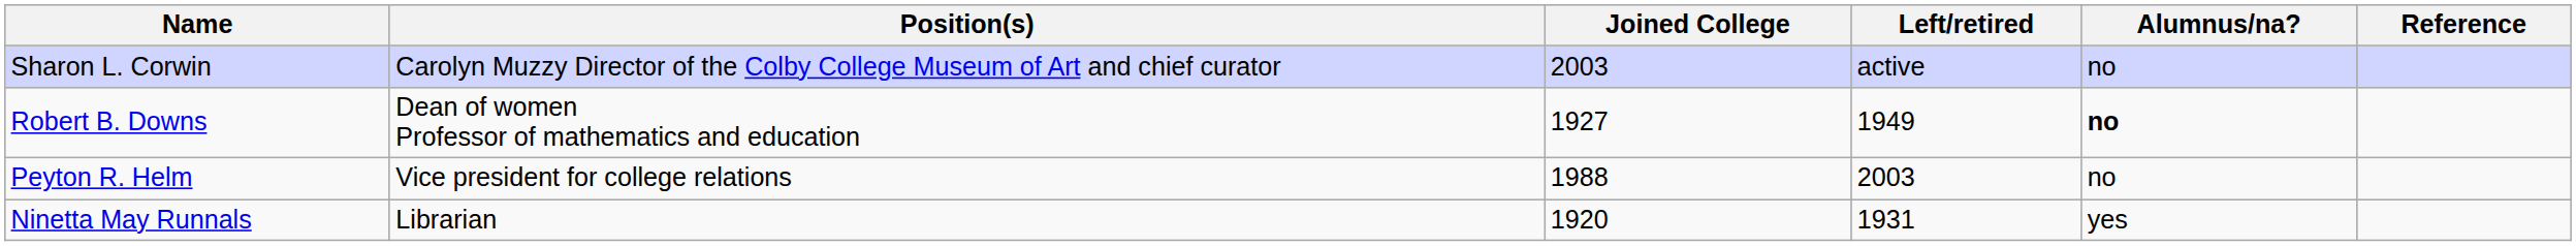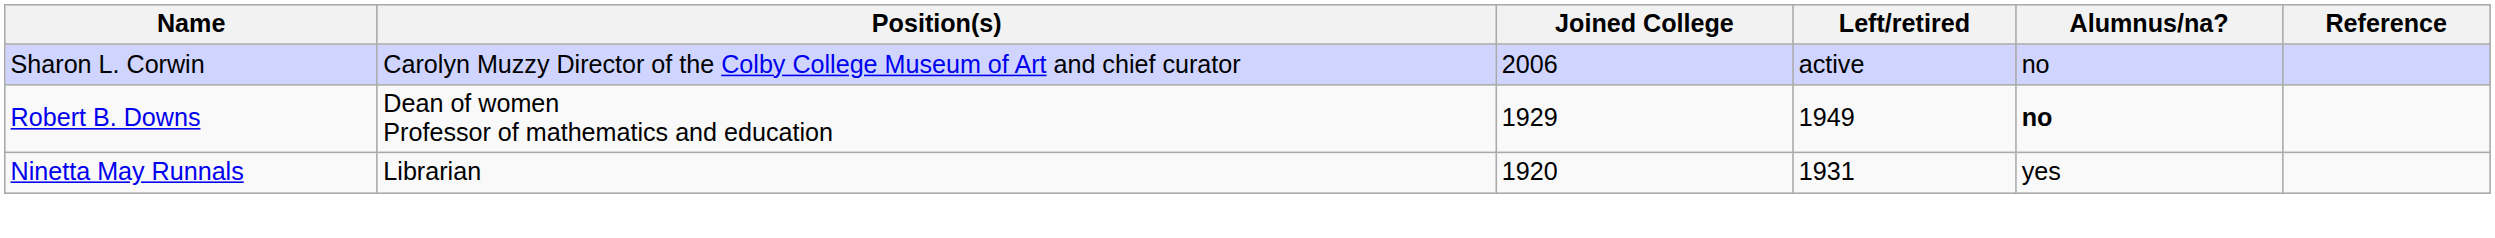Sharon L. Corwin | Joined College: 2003 -> 2006
Robert B. Downs | Joined College: 1927 -> 1929
- row: Peyton R. Helm | Vice president for college relations | 1988 | 2003 | no
